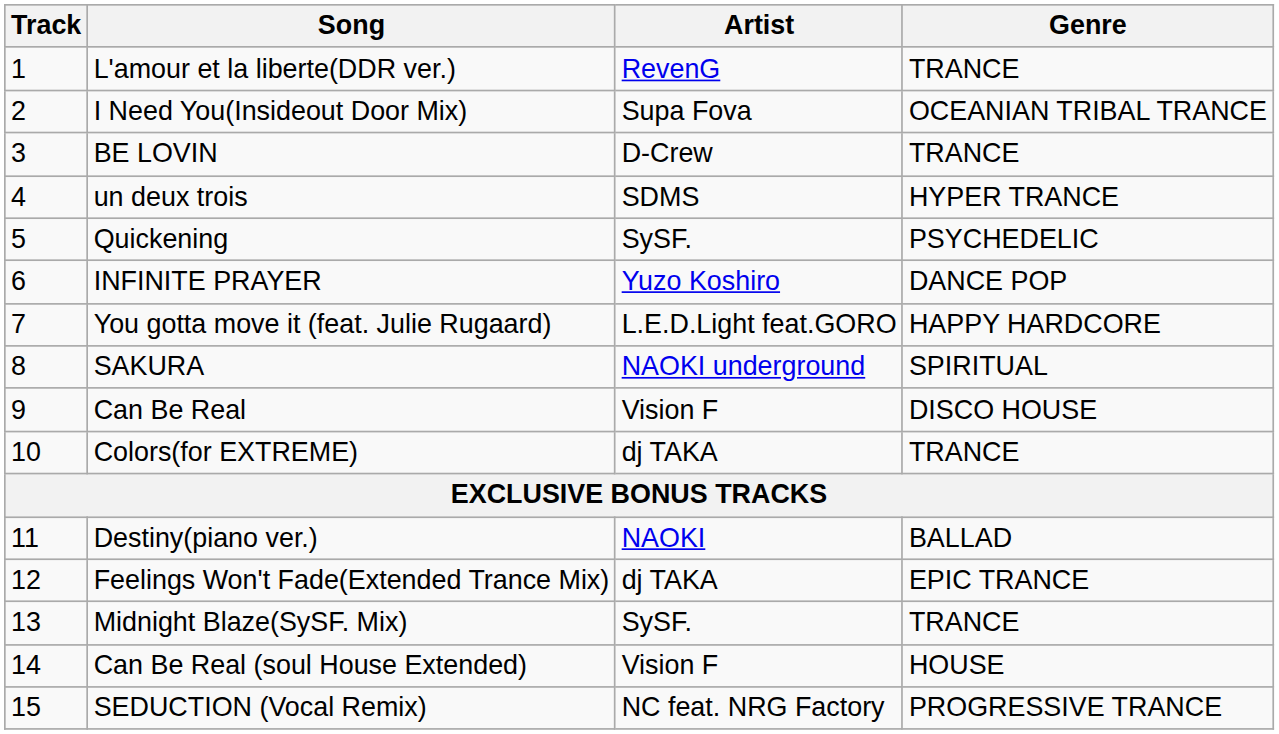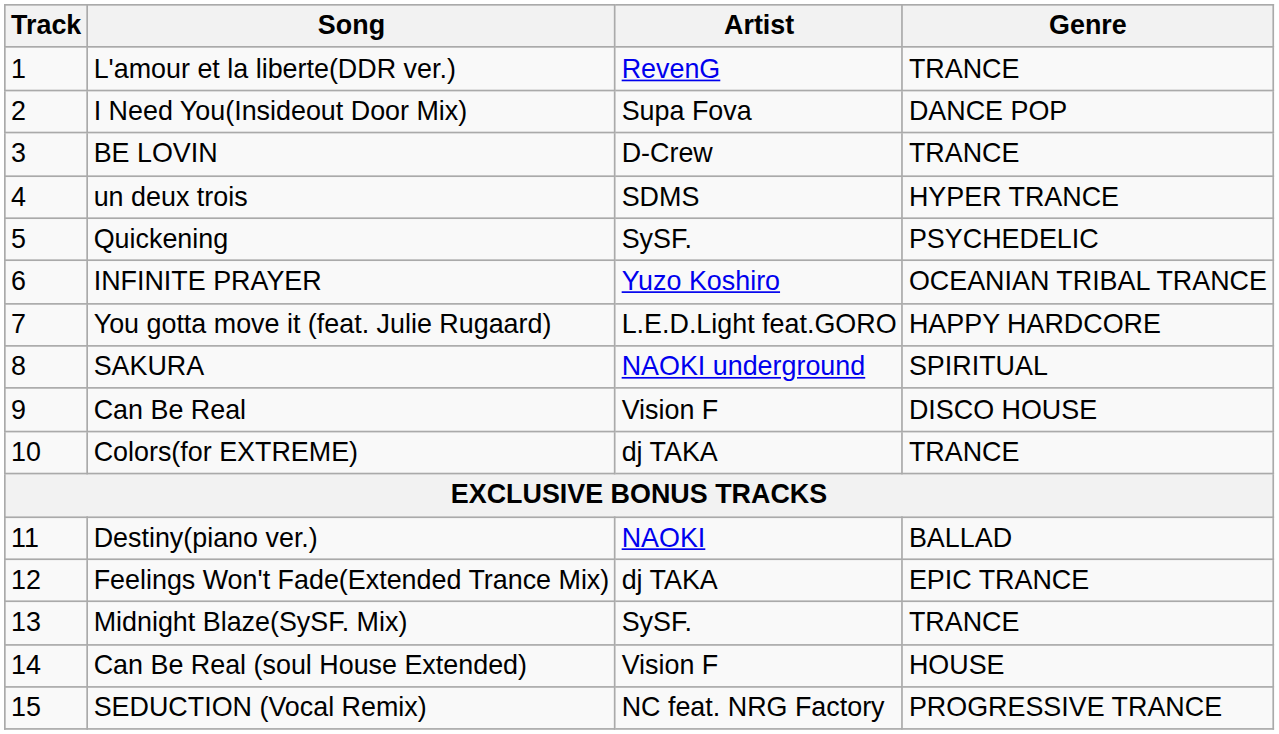I Need You(Insideout Door Mix) | Genre: OCEANIAN TRIBAL TRANCE -> DANCE POP
INFINITE PRAYER | Genre: DANCE POP -> OCEANIAN TRIBAL TRANCE
